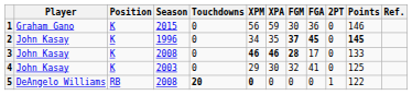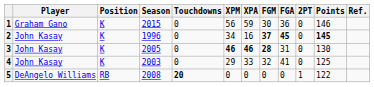2 | XPA: 35 -> 16
3 | Season: 2008 -> 2005
3 | FGA: 17 -> 31
3 | Points: 133 -> 130
4 | XPA: 30 -> 33
5 | XPM: bold -> normal
